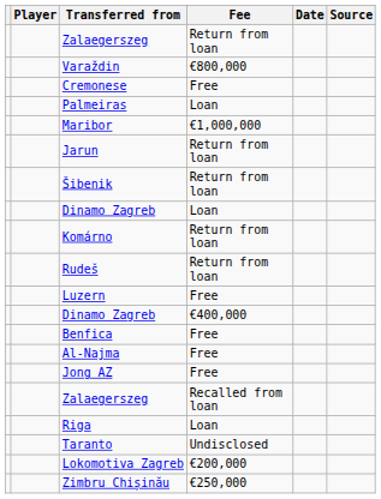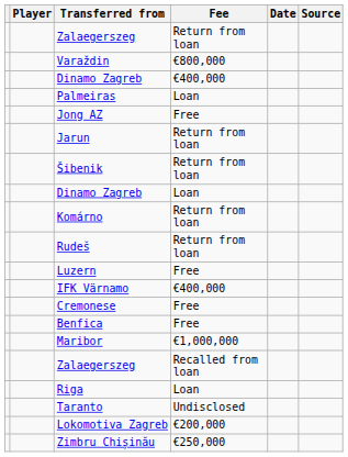rows swapped: Dinamo Zagreb / €400,000 <-> Cremonese
rows swapped: Jong AZ <-> Maribor
+ row: IFK Värnamo | €400,000
- row: Al-Najma | Free
